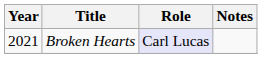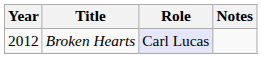Broken Hearts | Year: 2021 -> 2012
